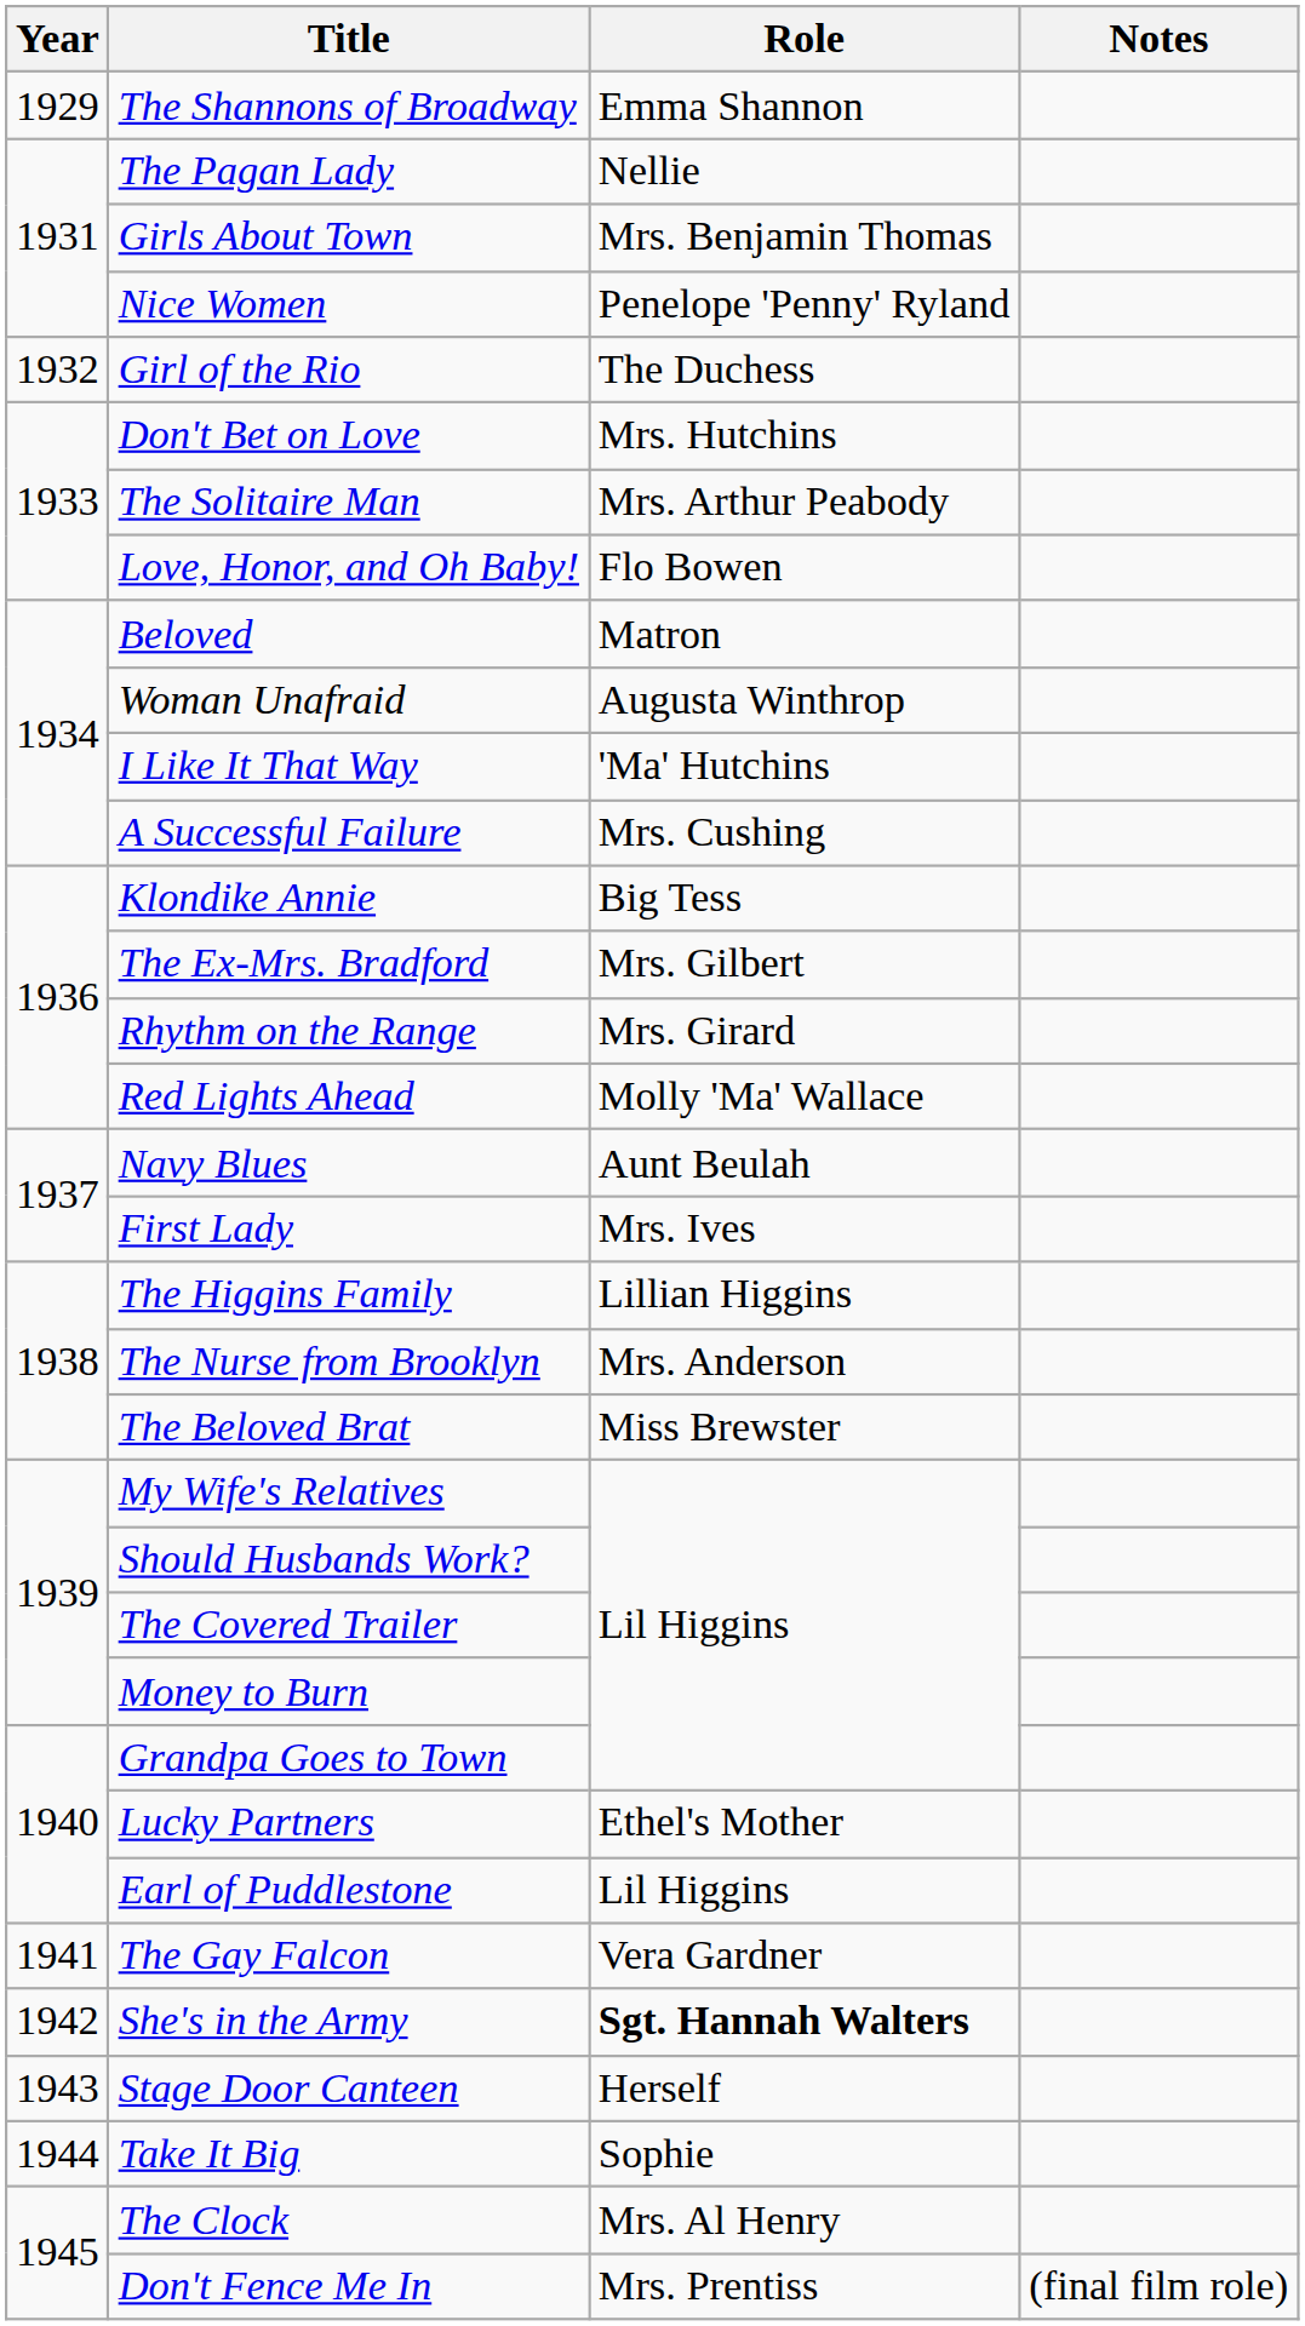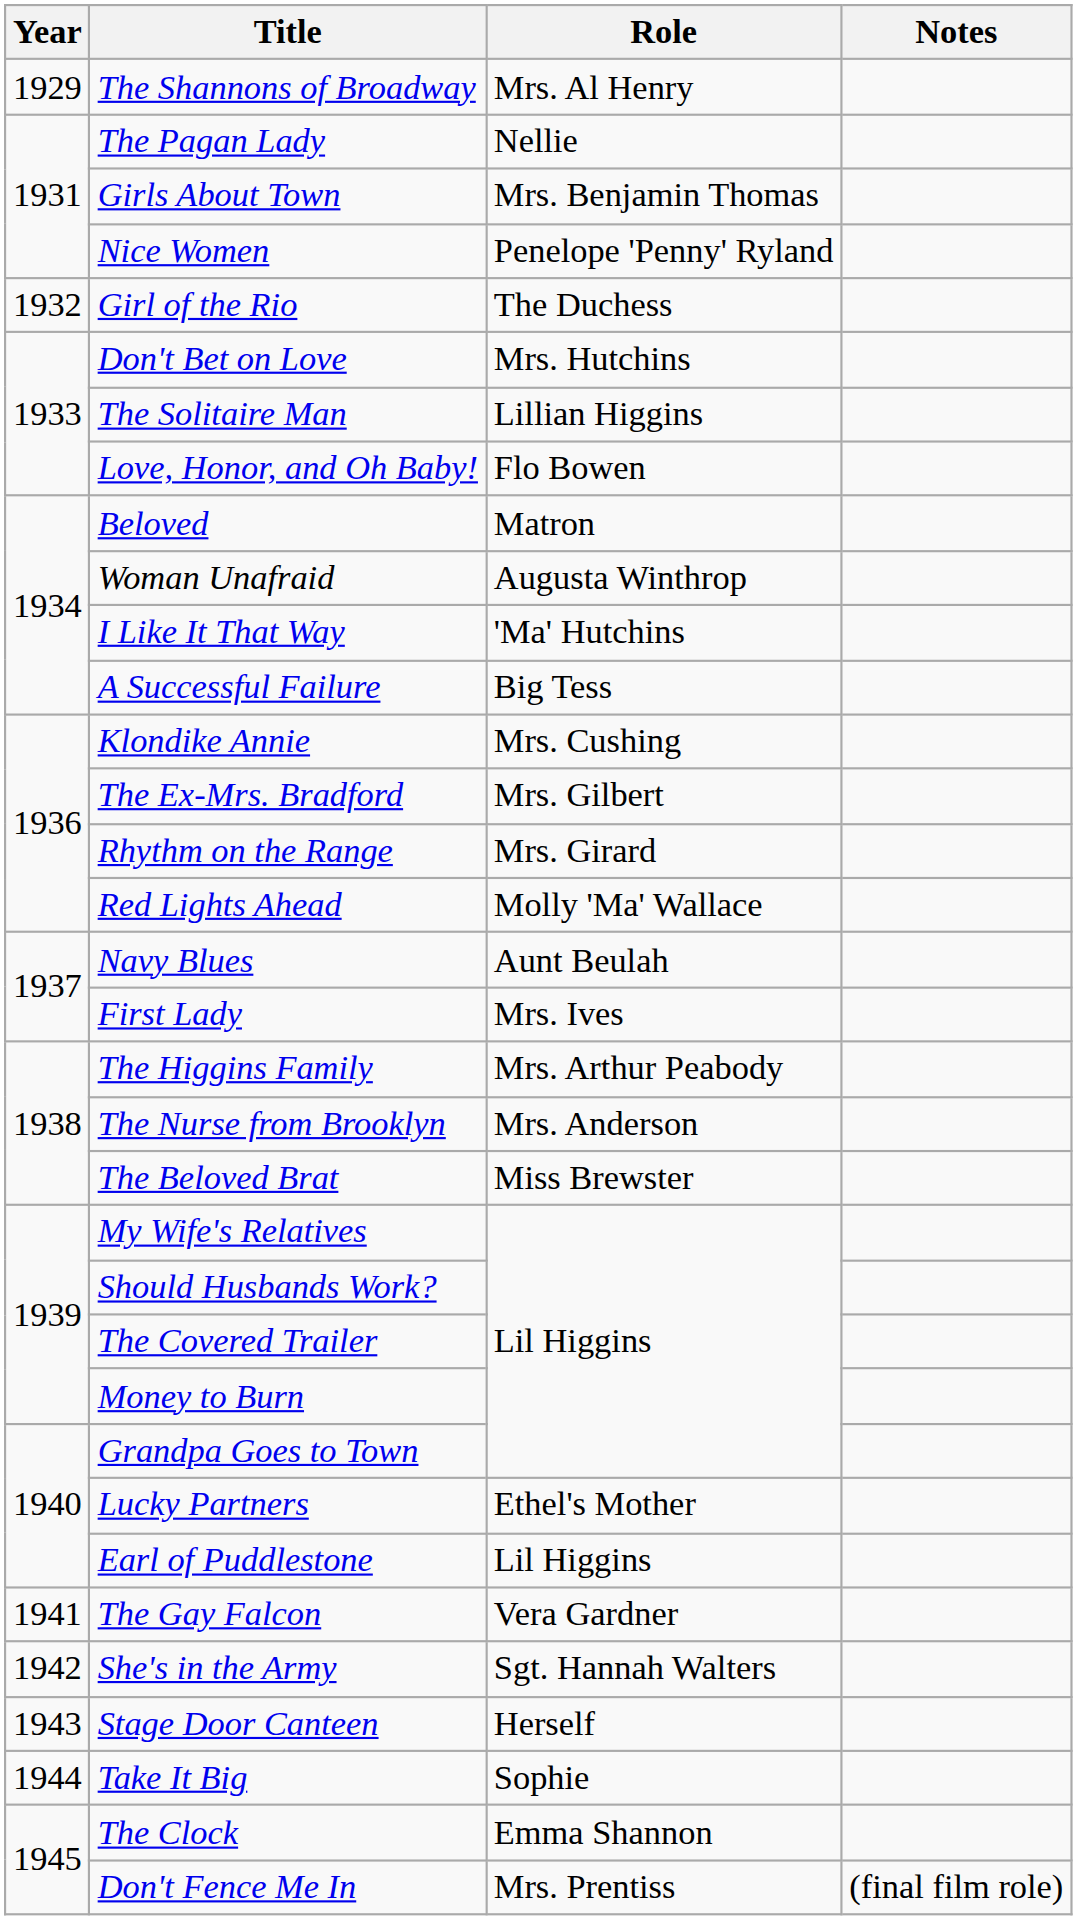The Shannons of Broadway | Role: Emma Shannon -> Mrs. Al Henry
The Solitaire Man | Role: Mrs. Arthur Peabody -> Lillian Higgins
A Successful Failure | Role: Mrs. Cushing -> Big Tess
Klondike Annie | Role: Big Tess -> Mrs. Cushing
The Higgins Family | Role: Lillian Higgins -> Mrs. Arthur Peabody
She's in the Army | Role: bold -> normal
The Clock | Role: Mrs. Al Henry -> Emma Shannon
